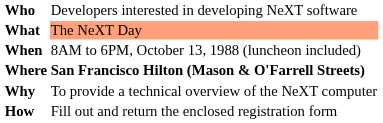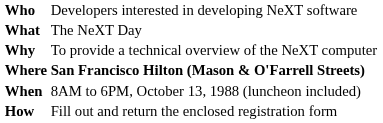What | column 2: lightsalmon background -> no background
rows swapped: When <-> Why
